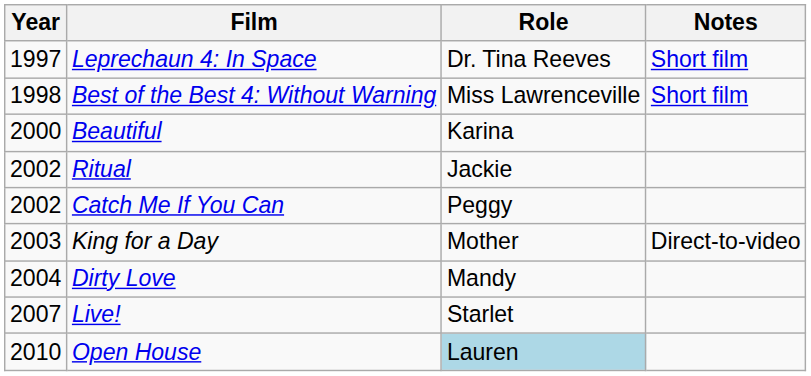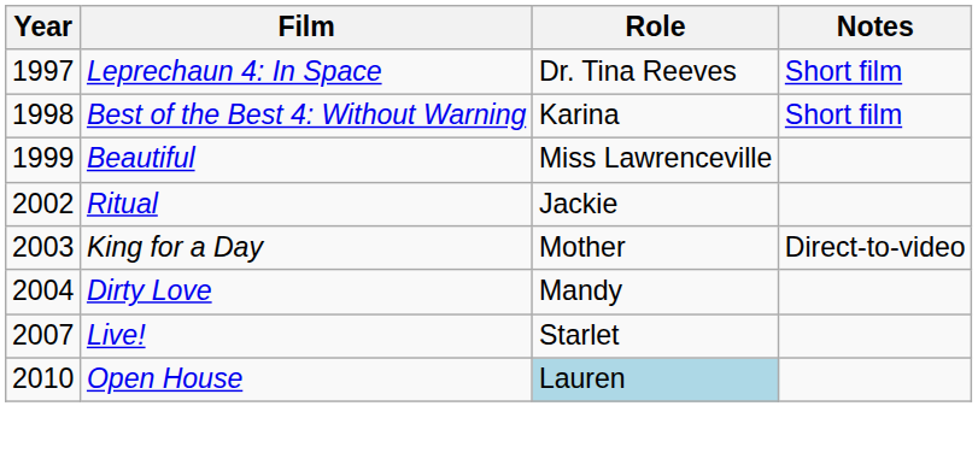Best of the Best 4: Without Warning | Role: Miss Lawrenceville -> Karina
Beautiful | Year: 2000 -> 1999
Beautiful | Role: Karina -> Miss Lawrenceville
- row: 2002 | Catch Me If You Can | Peggy
